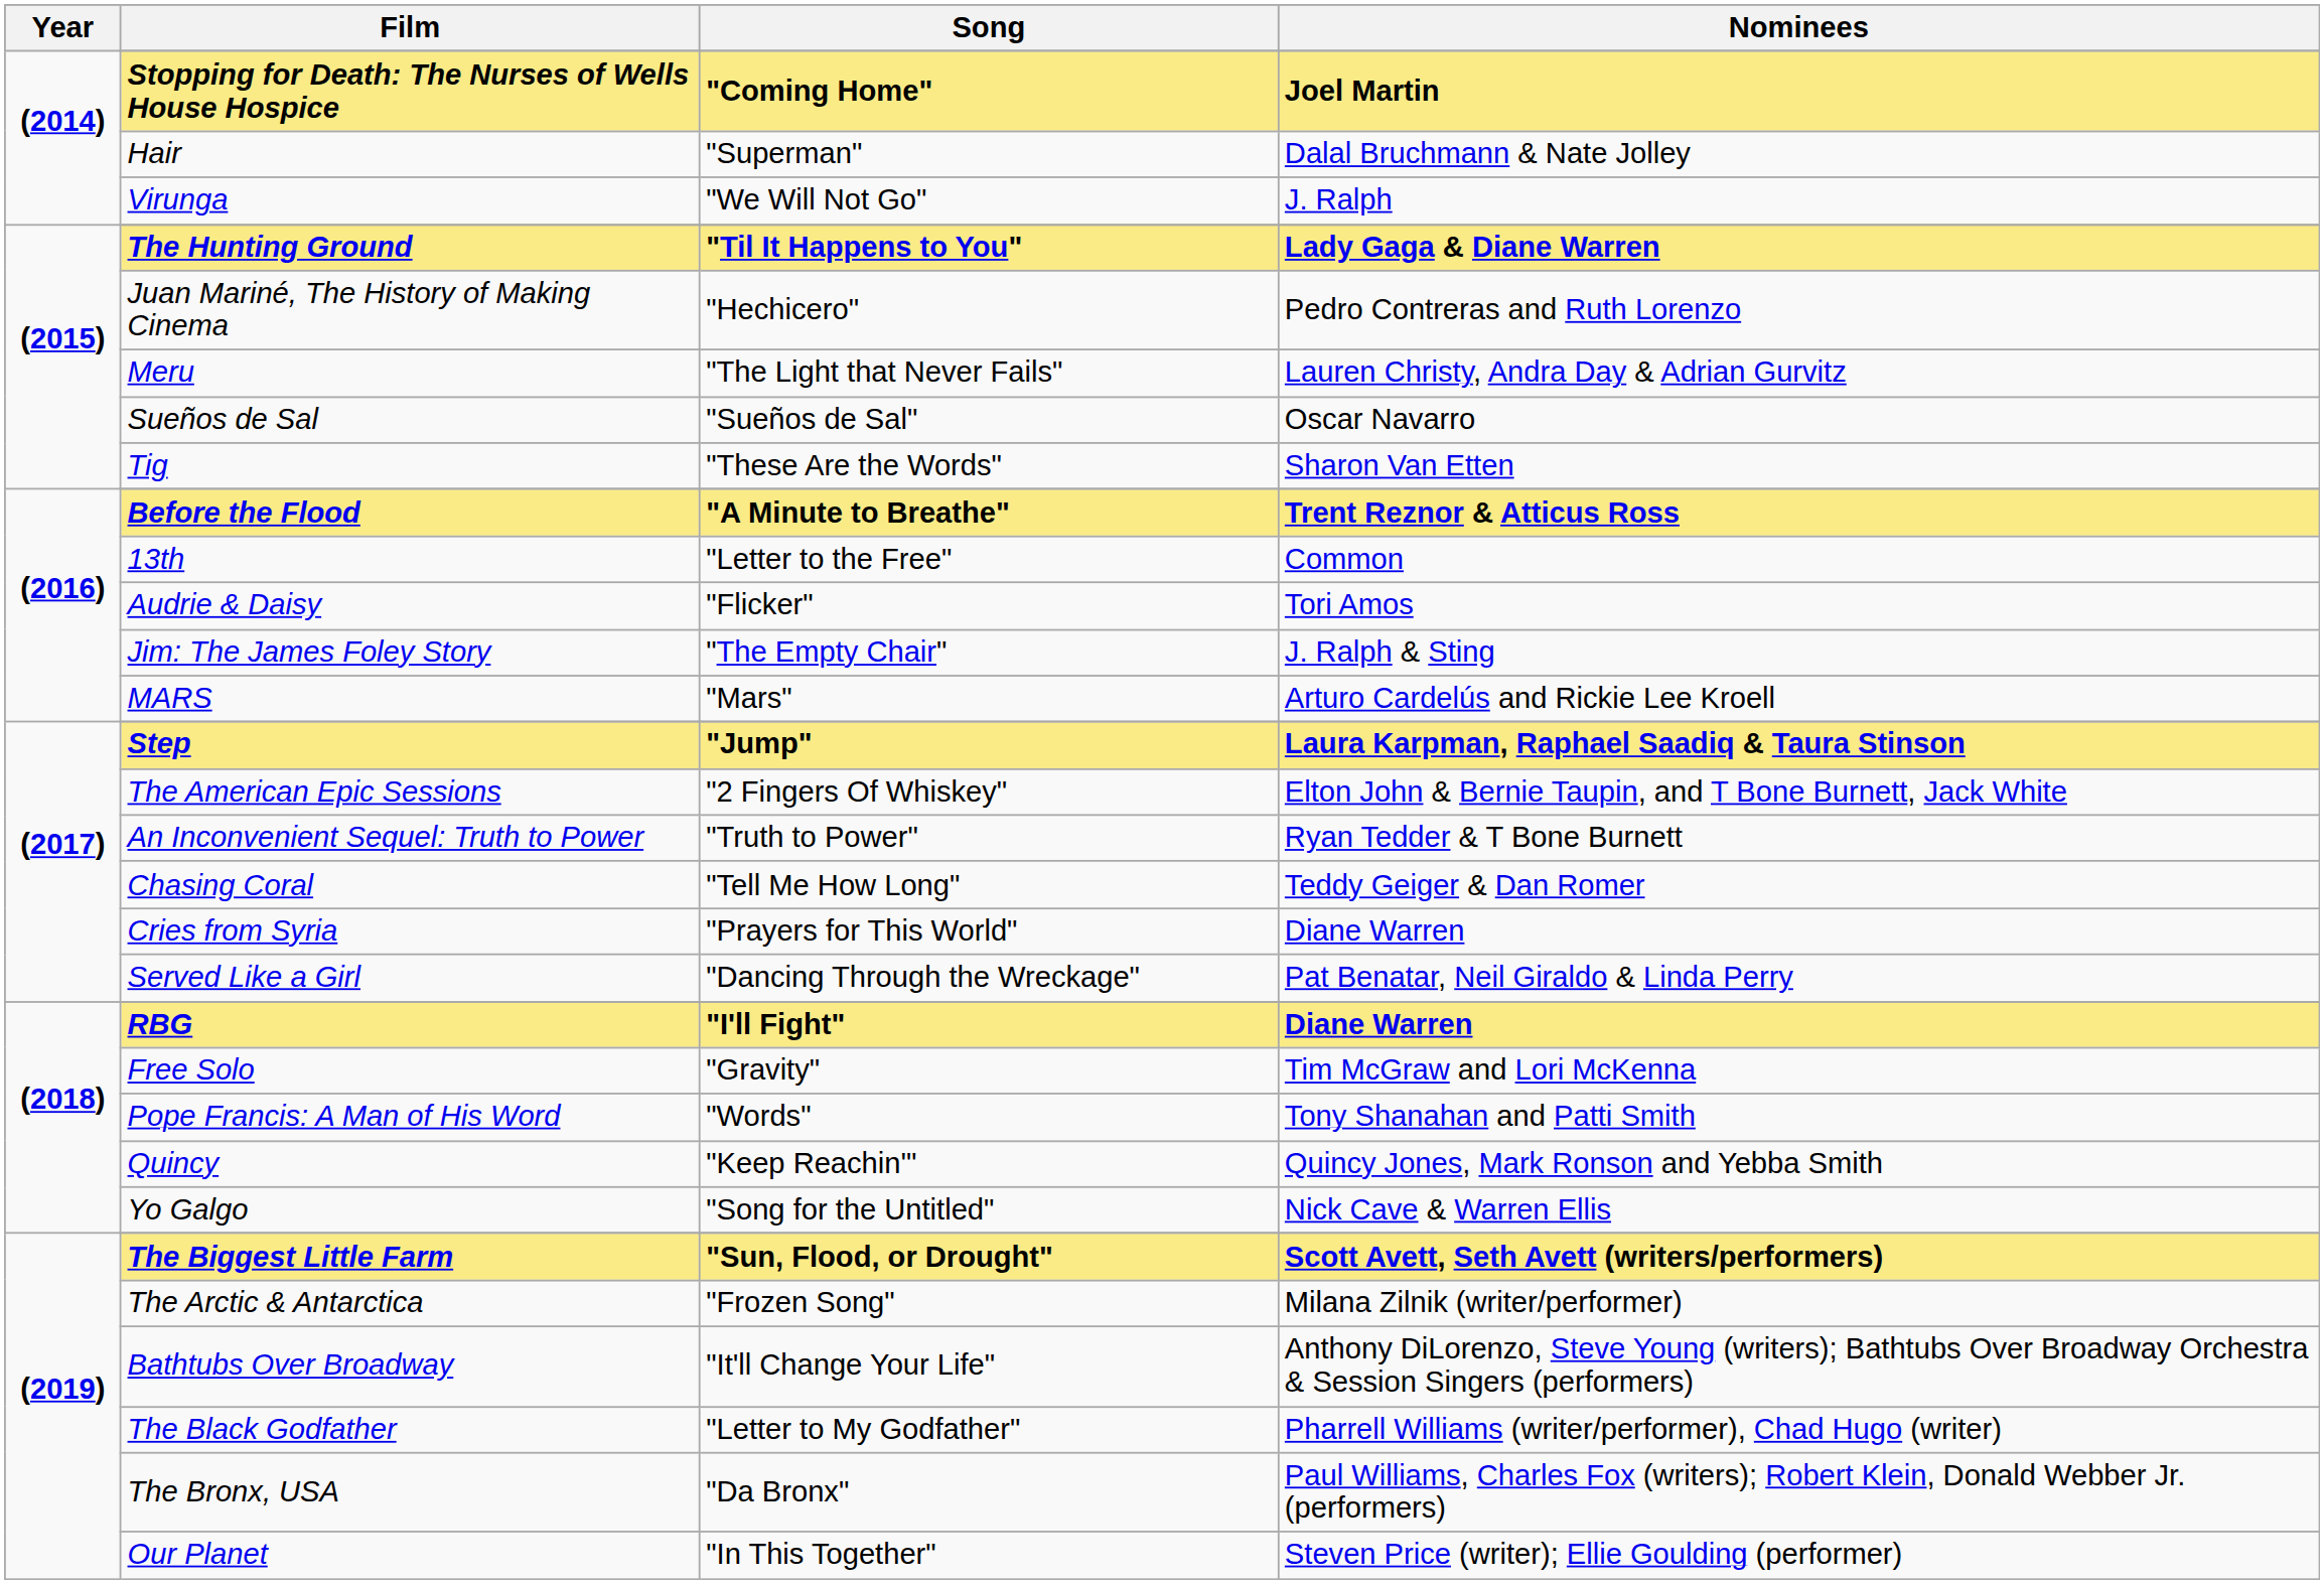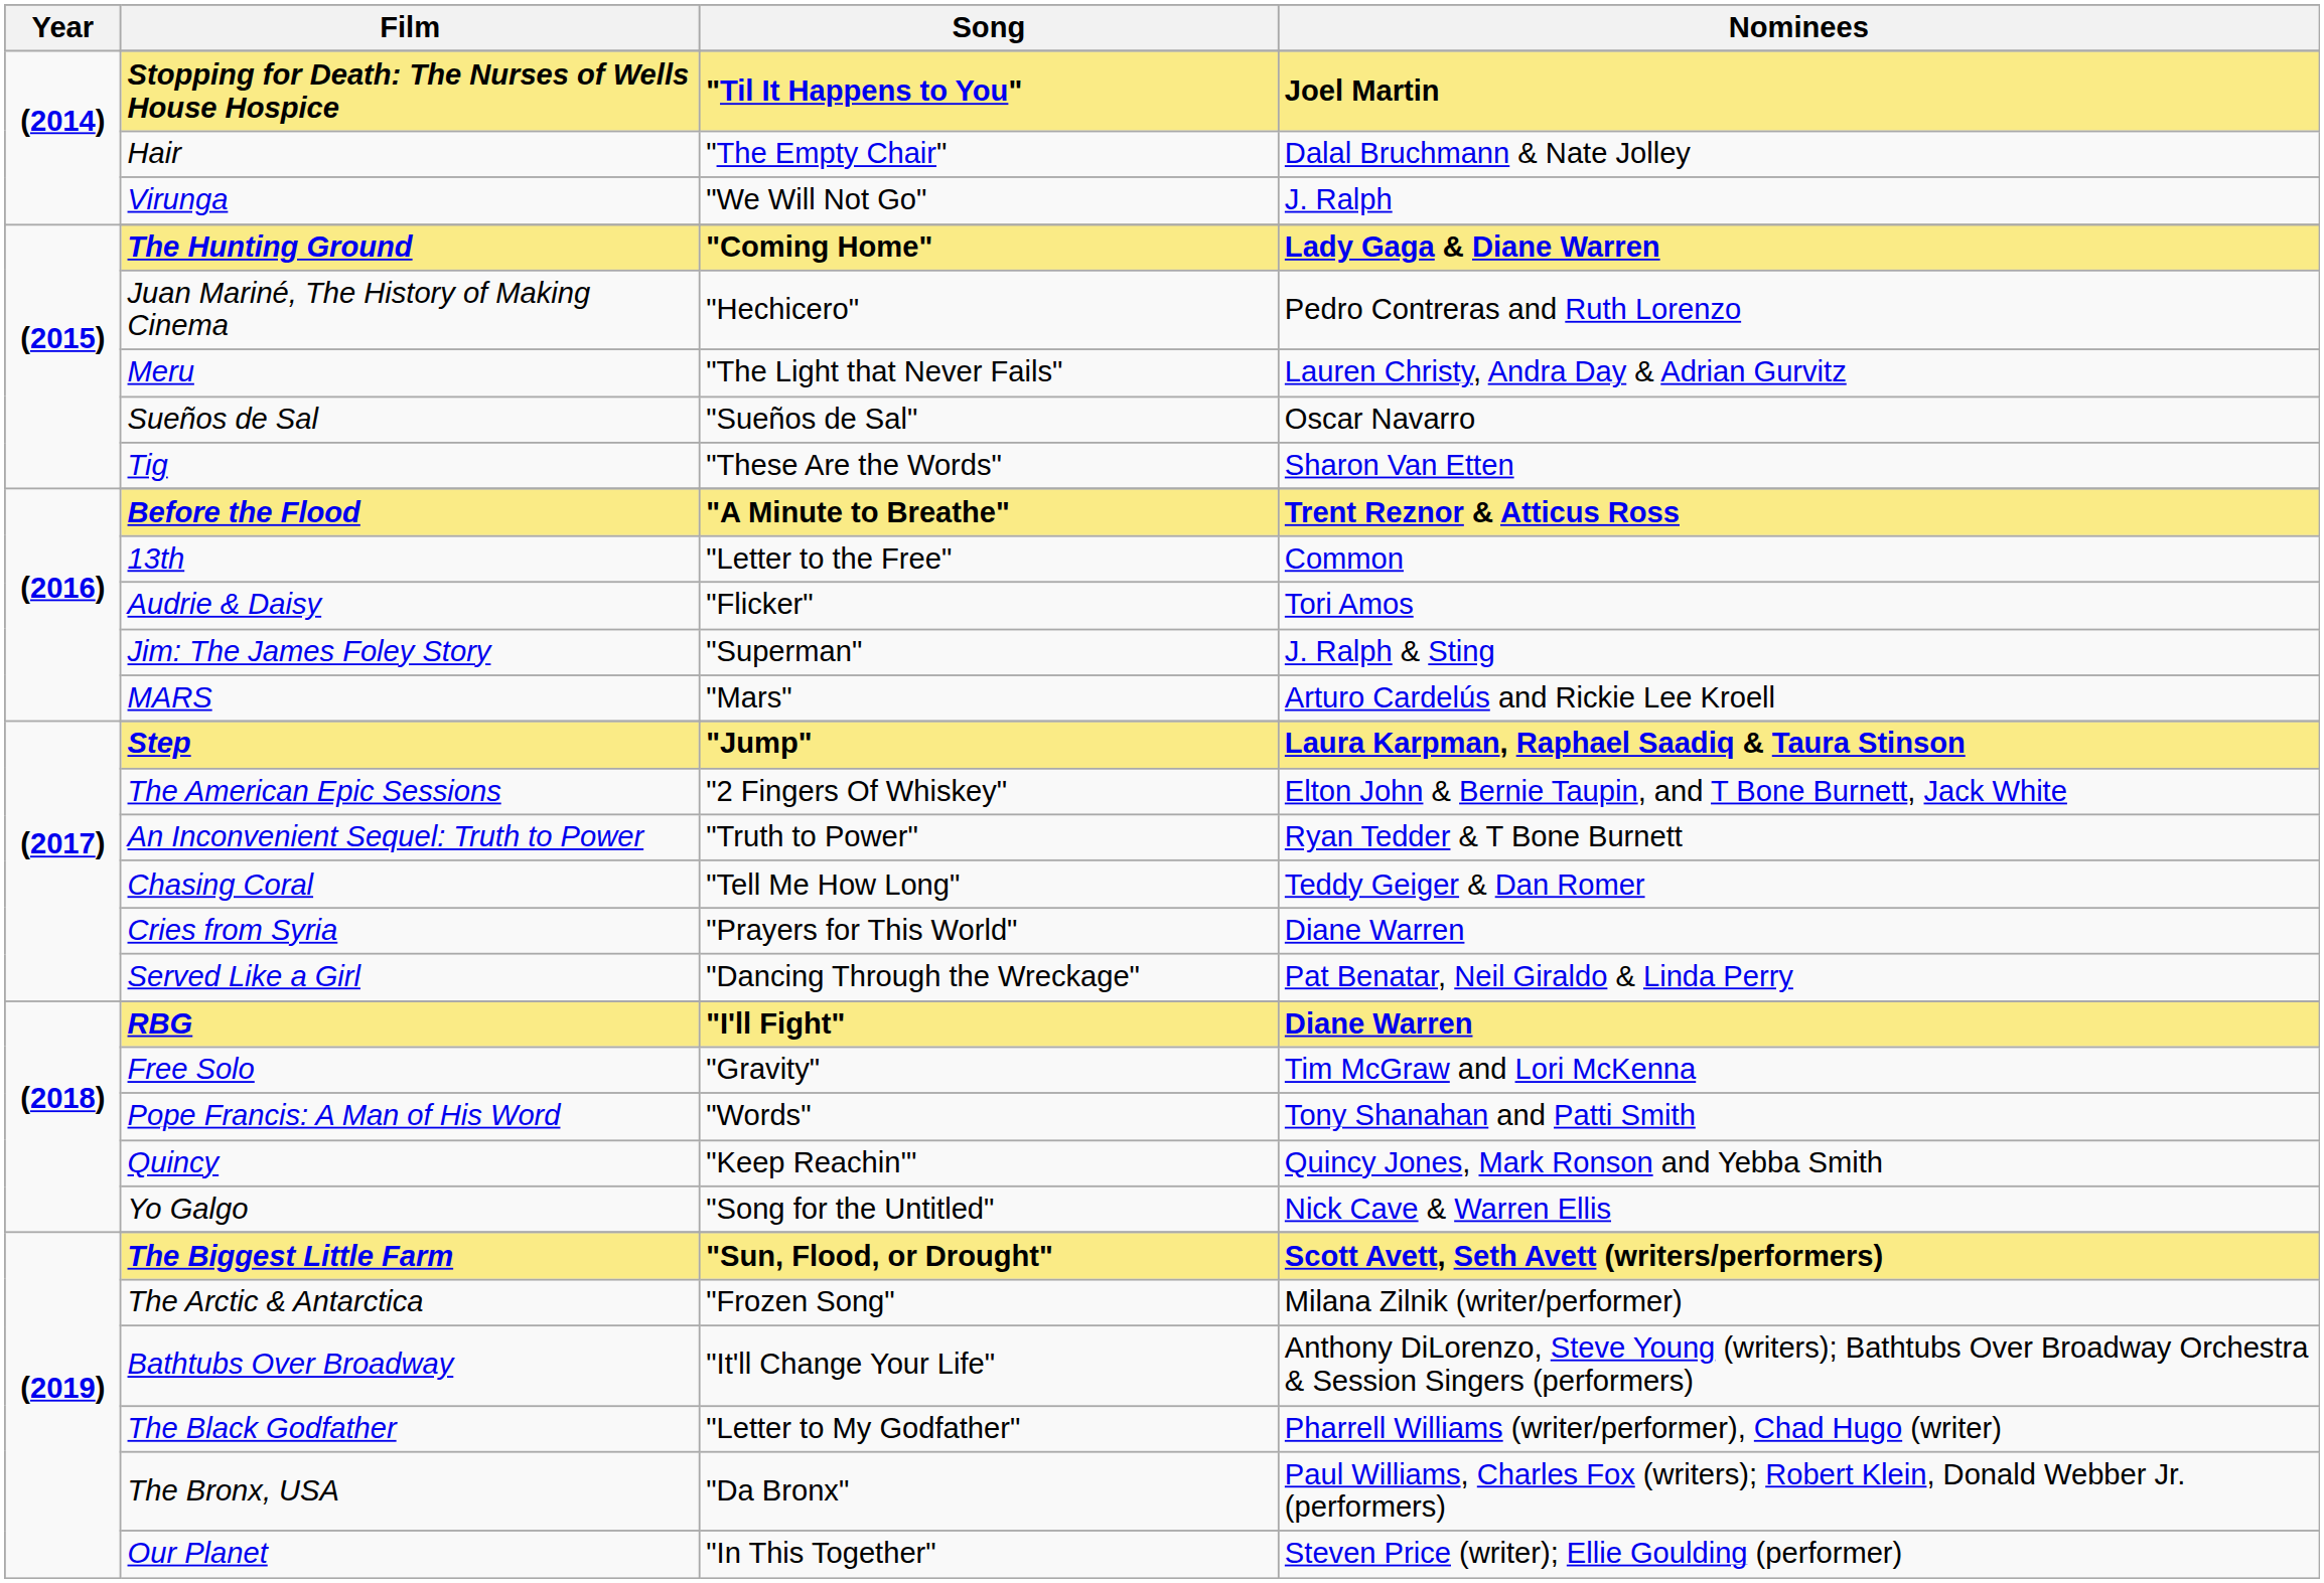Stopping for Death: The Nurses of Wells House Hospice | Song: "Coming Home" -> "Til It Happens to You"
Hair | Song: "Superman" -> "The Empty Chair"
The Hunting Ground | Song: "Til It Happens to You" -> "Coming Home"
Jim: The James Foley Story | Song: "The Empty Chair" -> "Superman"
